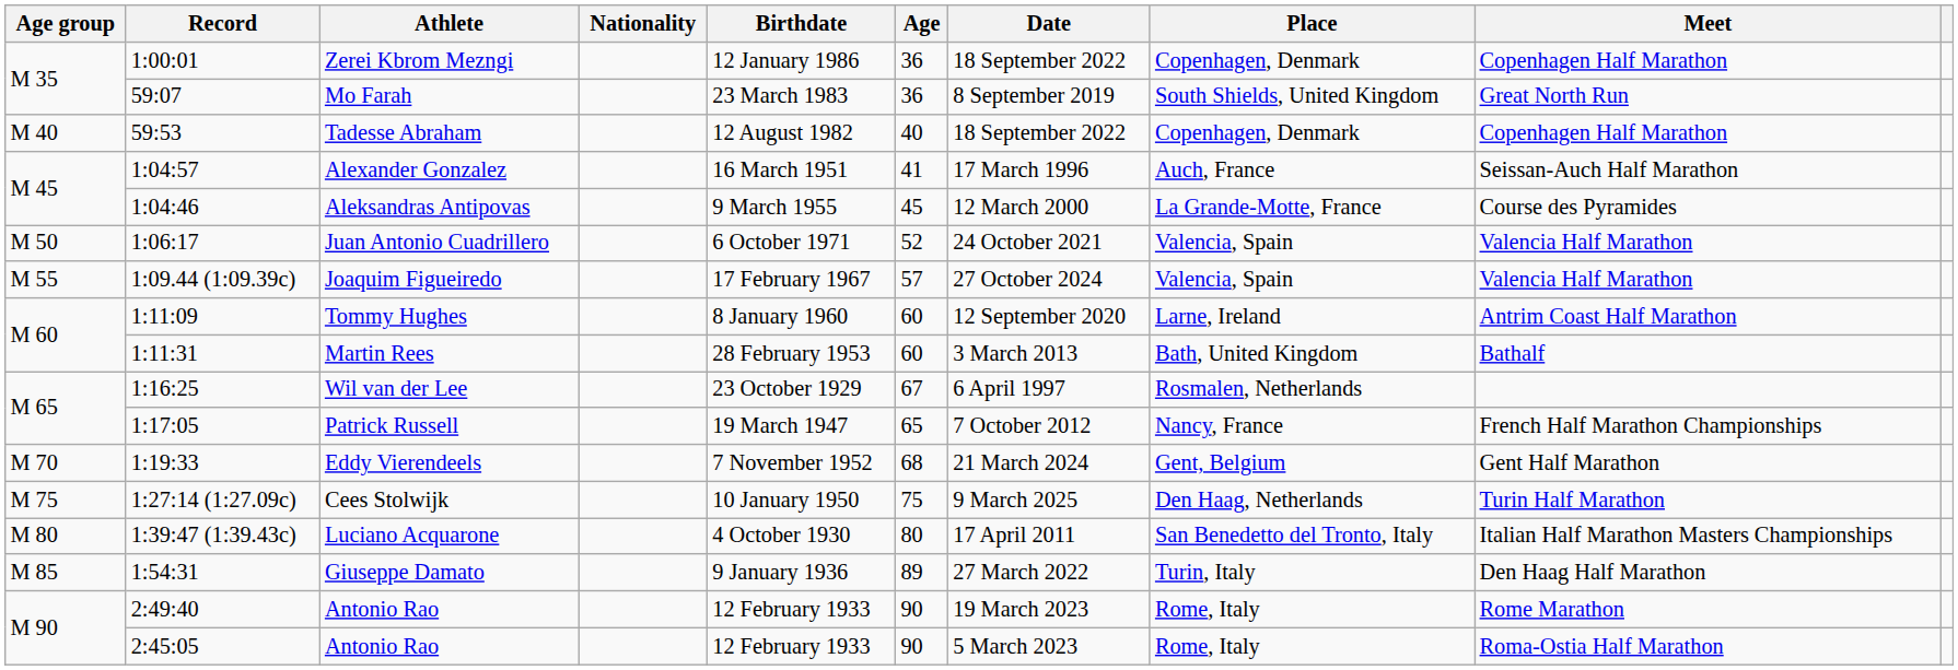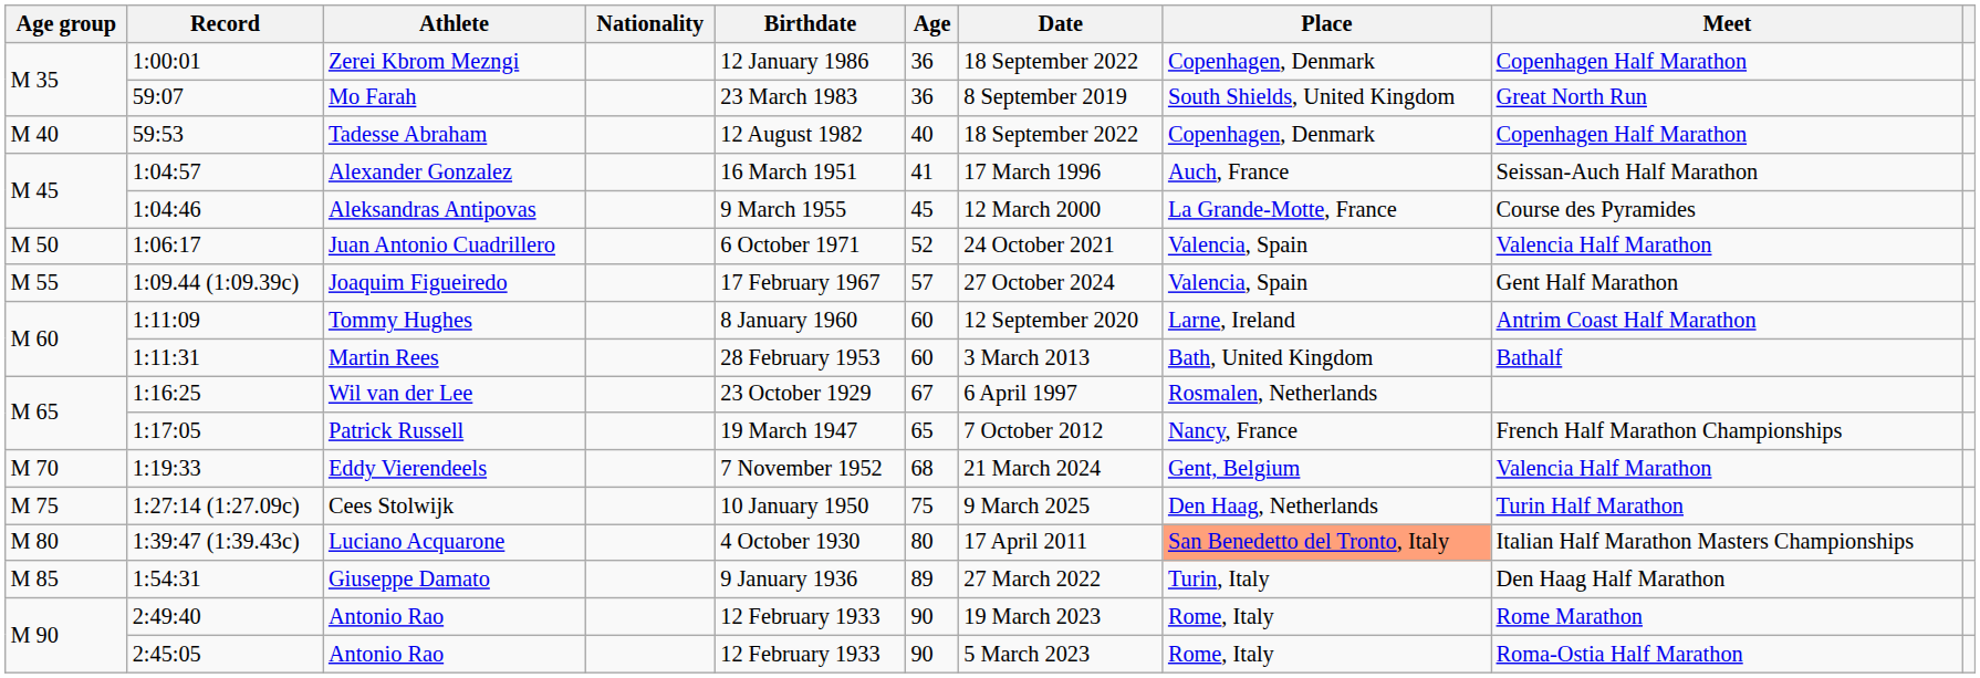Joaquim Figueiredo | Meet: Valencia Half Marathon -> Gent Half Marathon
Eddy Vierendeels | Meet: Gent Half Marathon -> Valencia Half Marathon
Luciano Acquarone | Place: no background -> lightsalmon background
